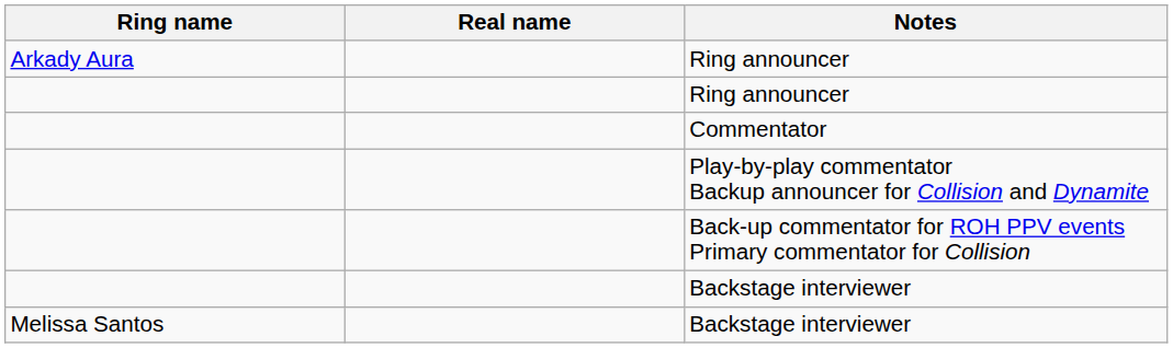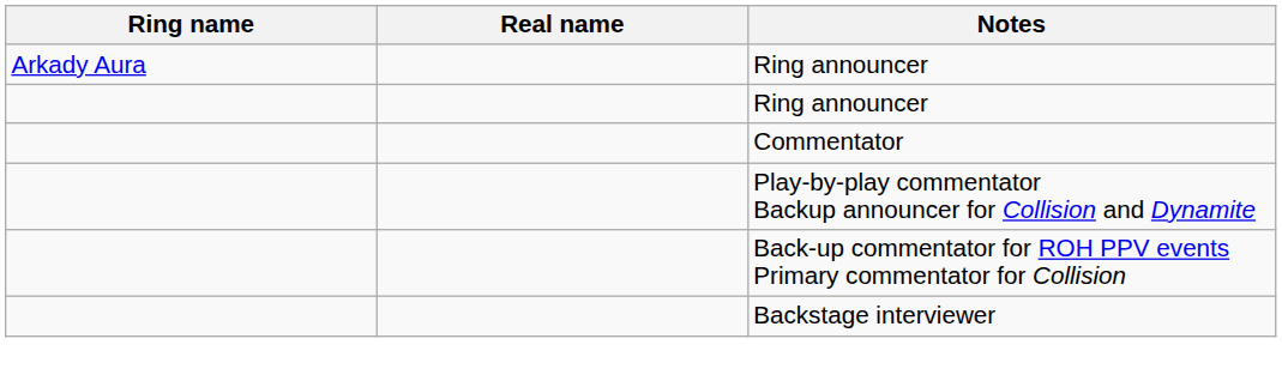- row: Melissa Santos | Backstage interviewer
